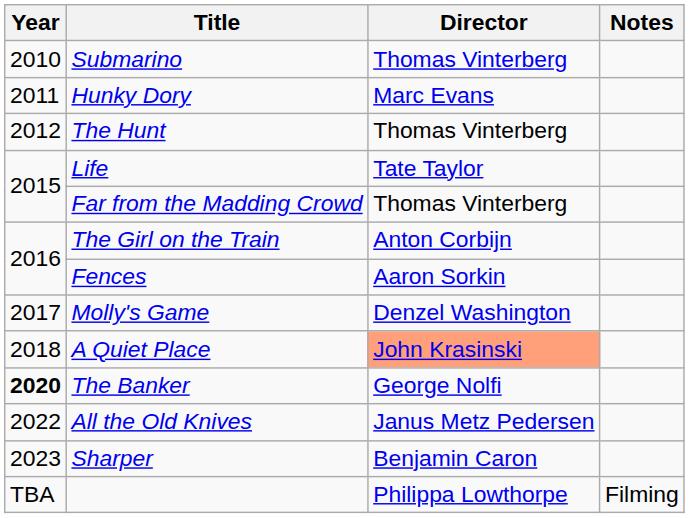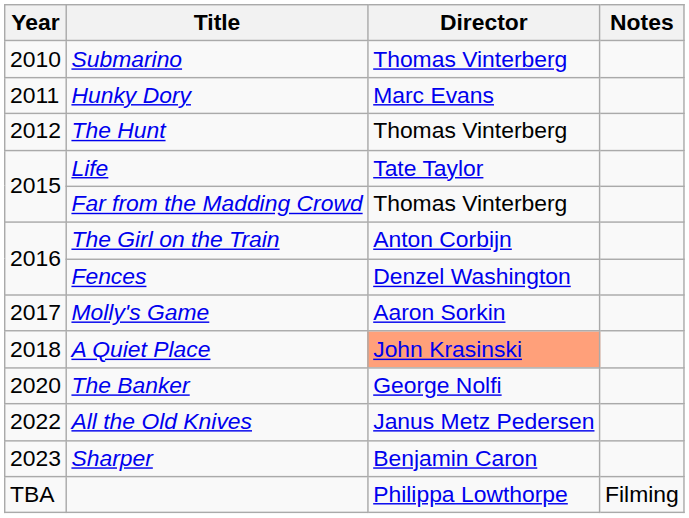Fences | Director: Aaron Sorkin -> Denzel Washington
Molly's Game | Director: Denzel Washington -> Aaron Sorkin
The Banker | Year: bold -> normal
